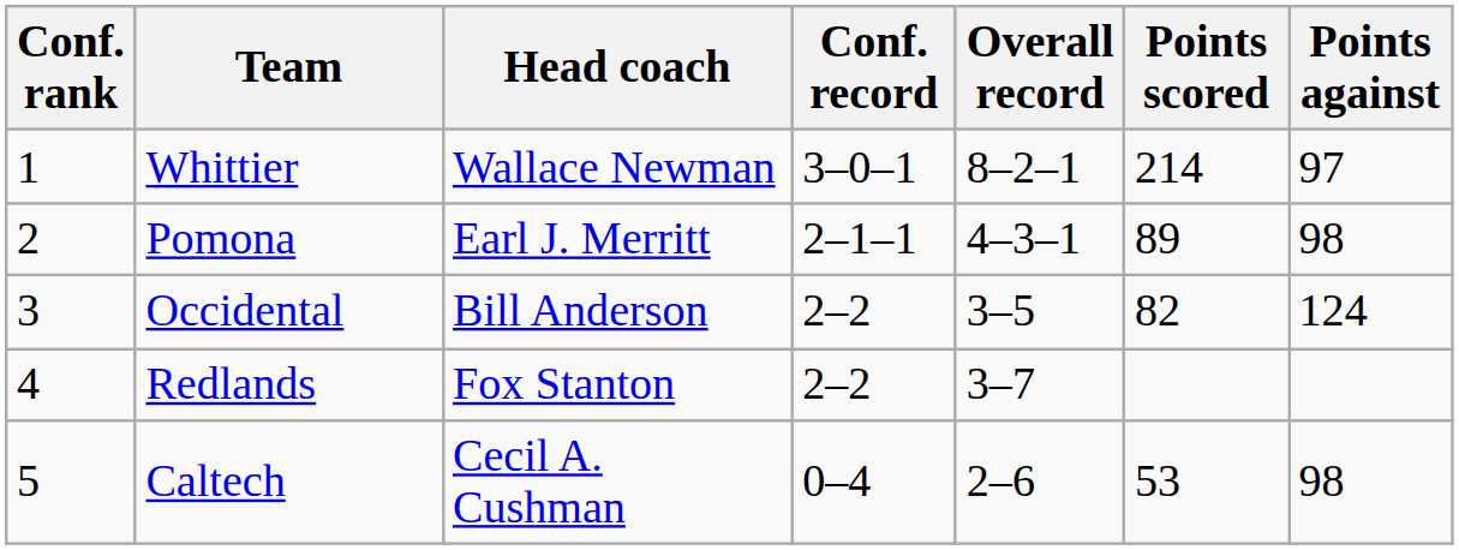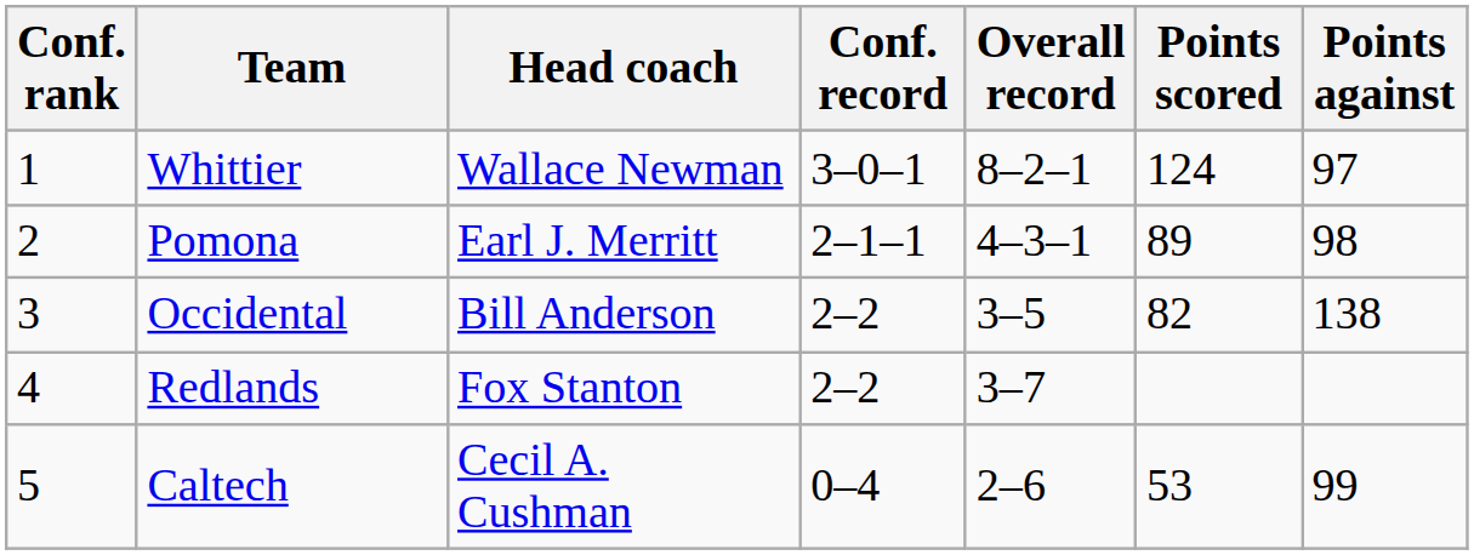Whittier | Points scored: 214 -> 124
Occidental | Points against: 124 -> 138
Caltech | Points against: 98 -> 99
